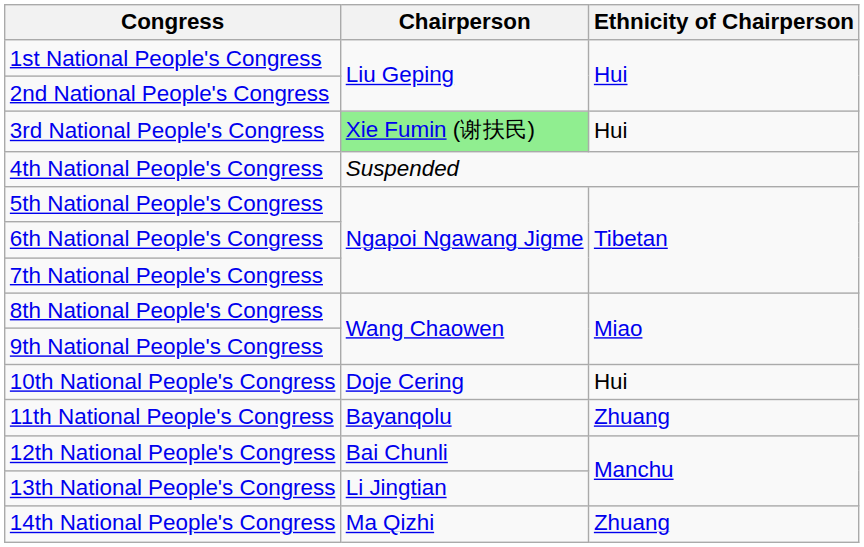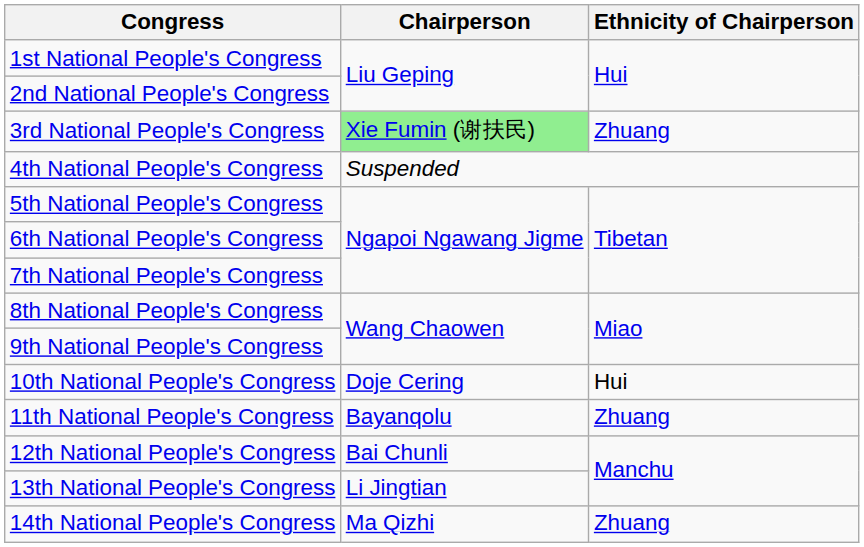3rd National People's Congress | Ethnicity of Chairperson: Hui -> Zhuang
